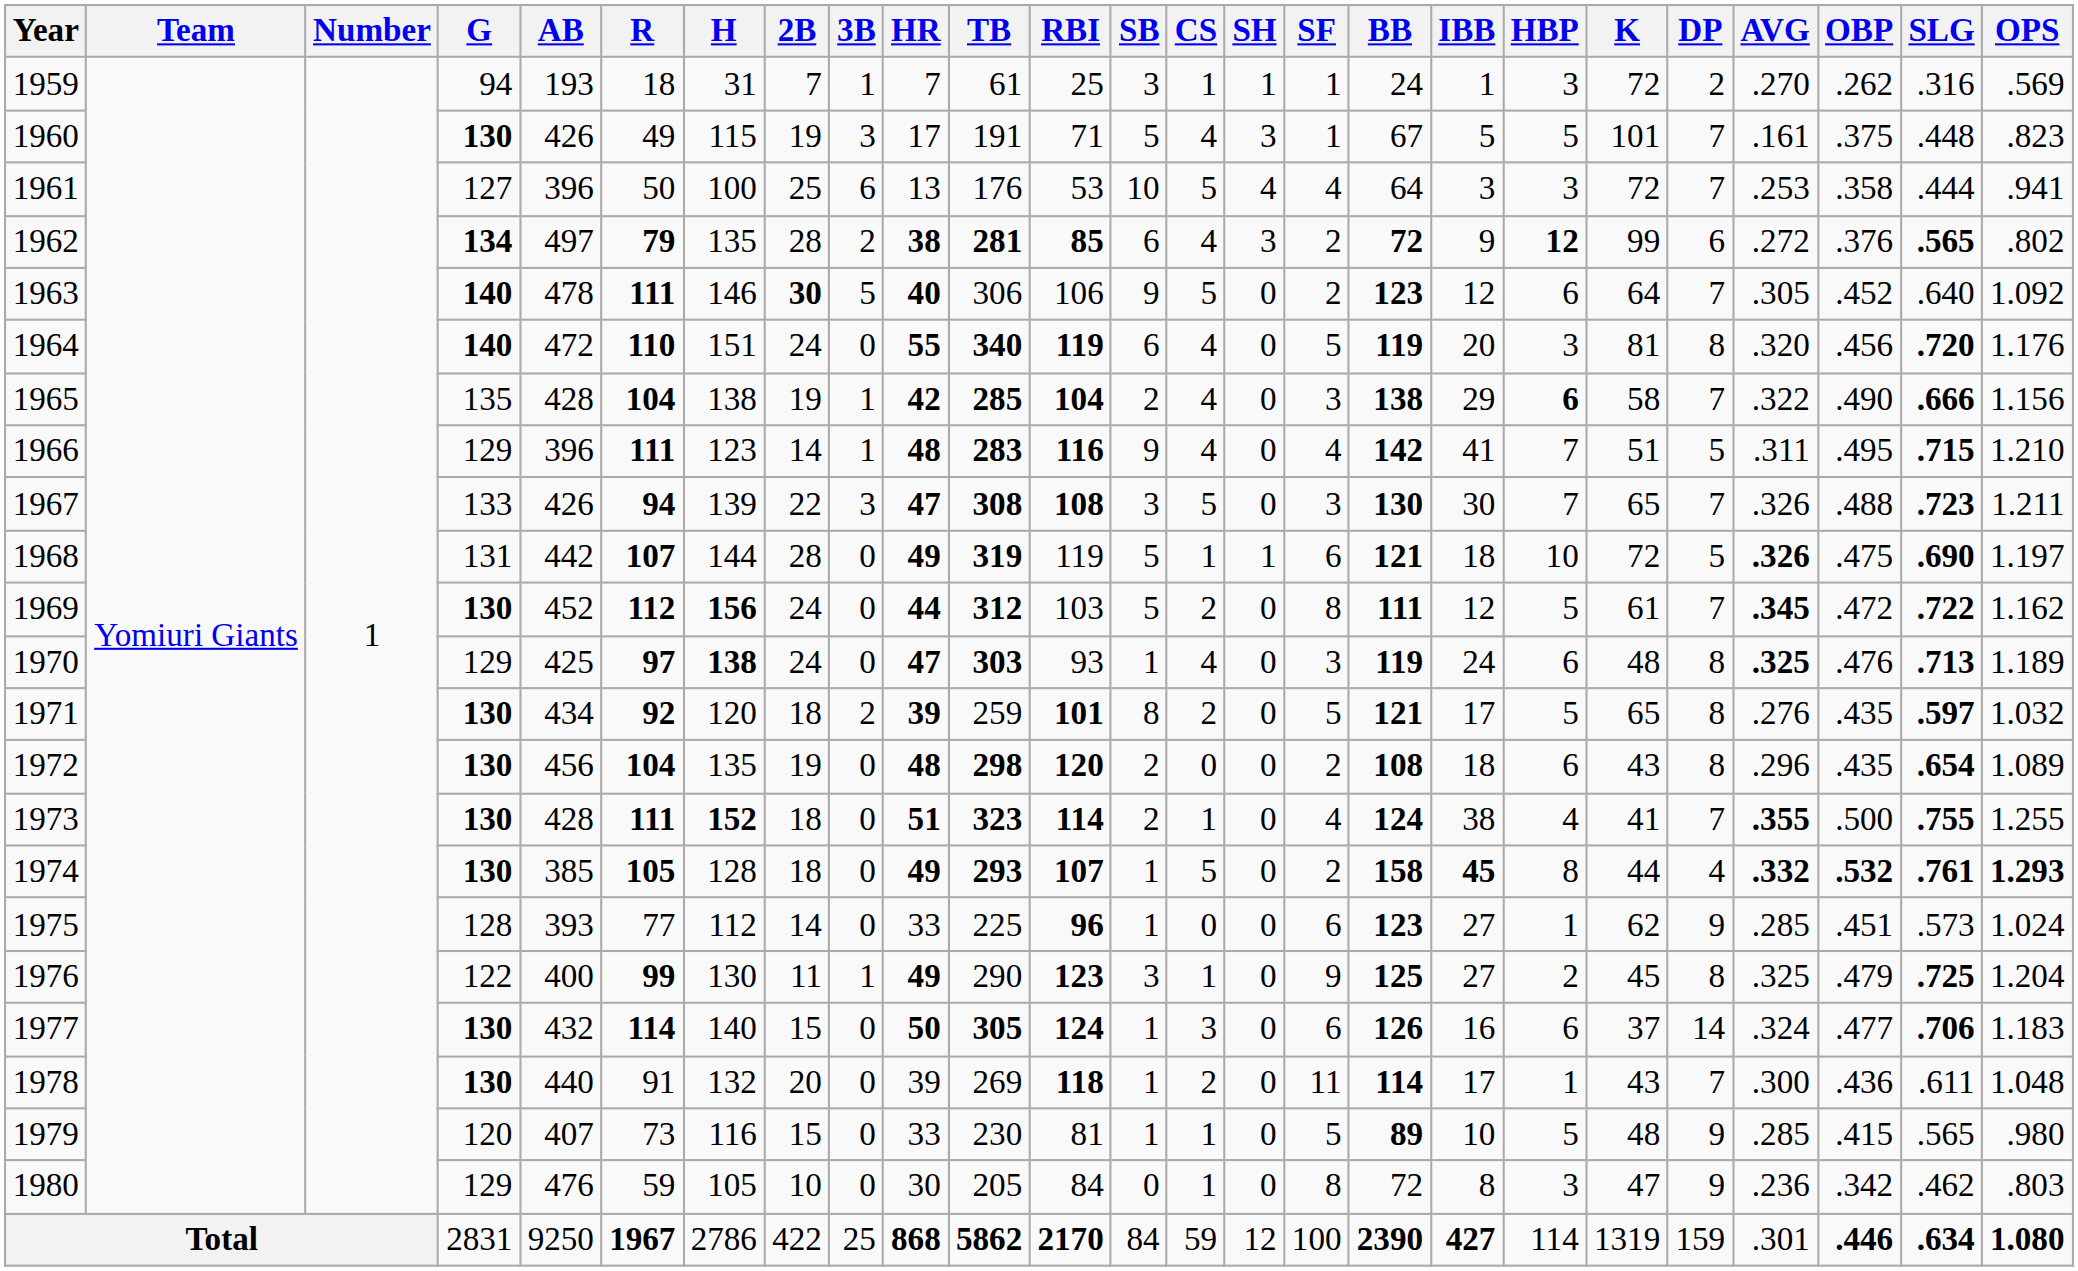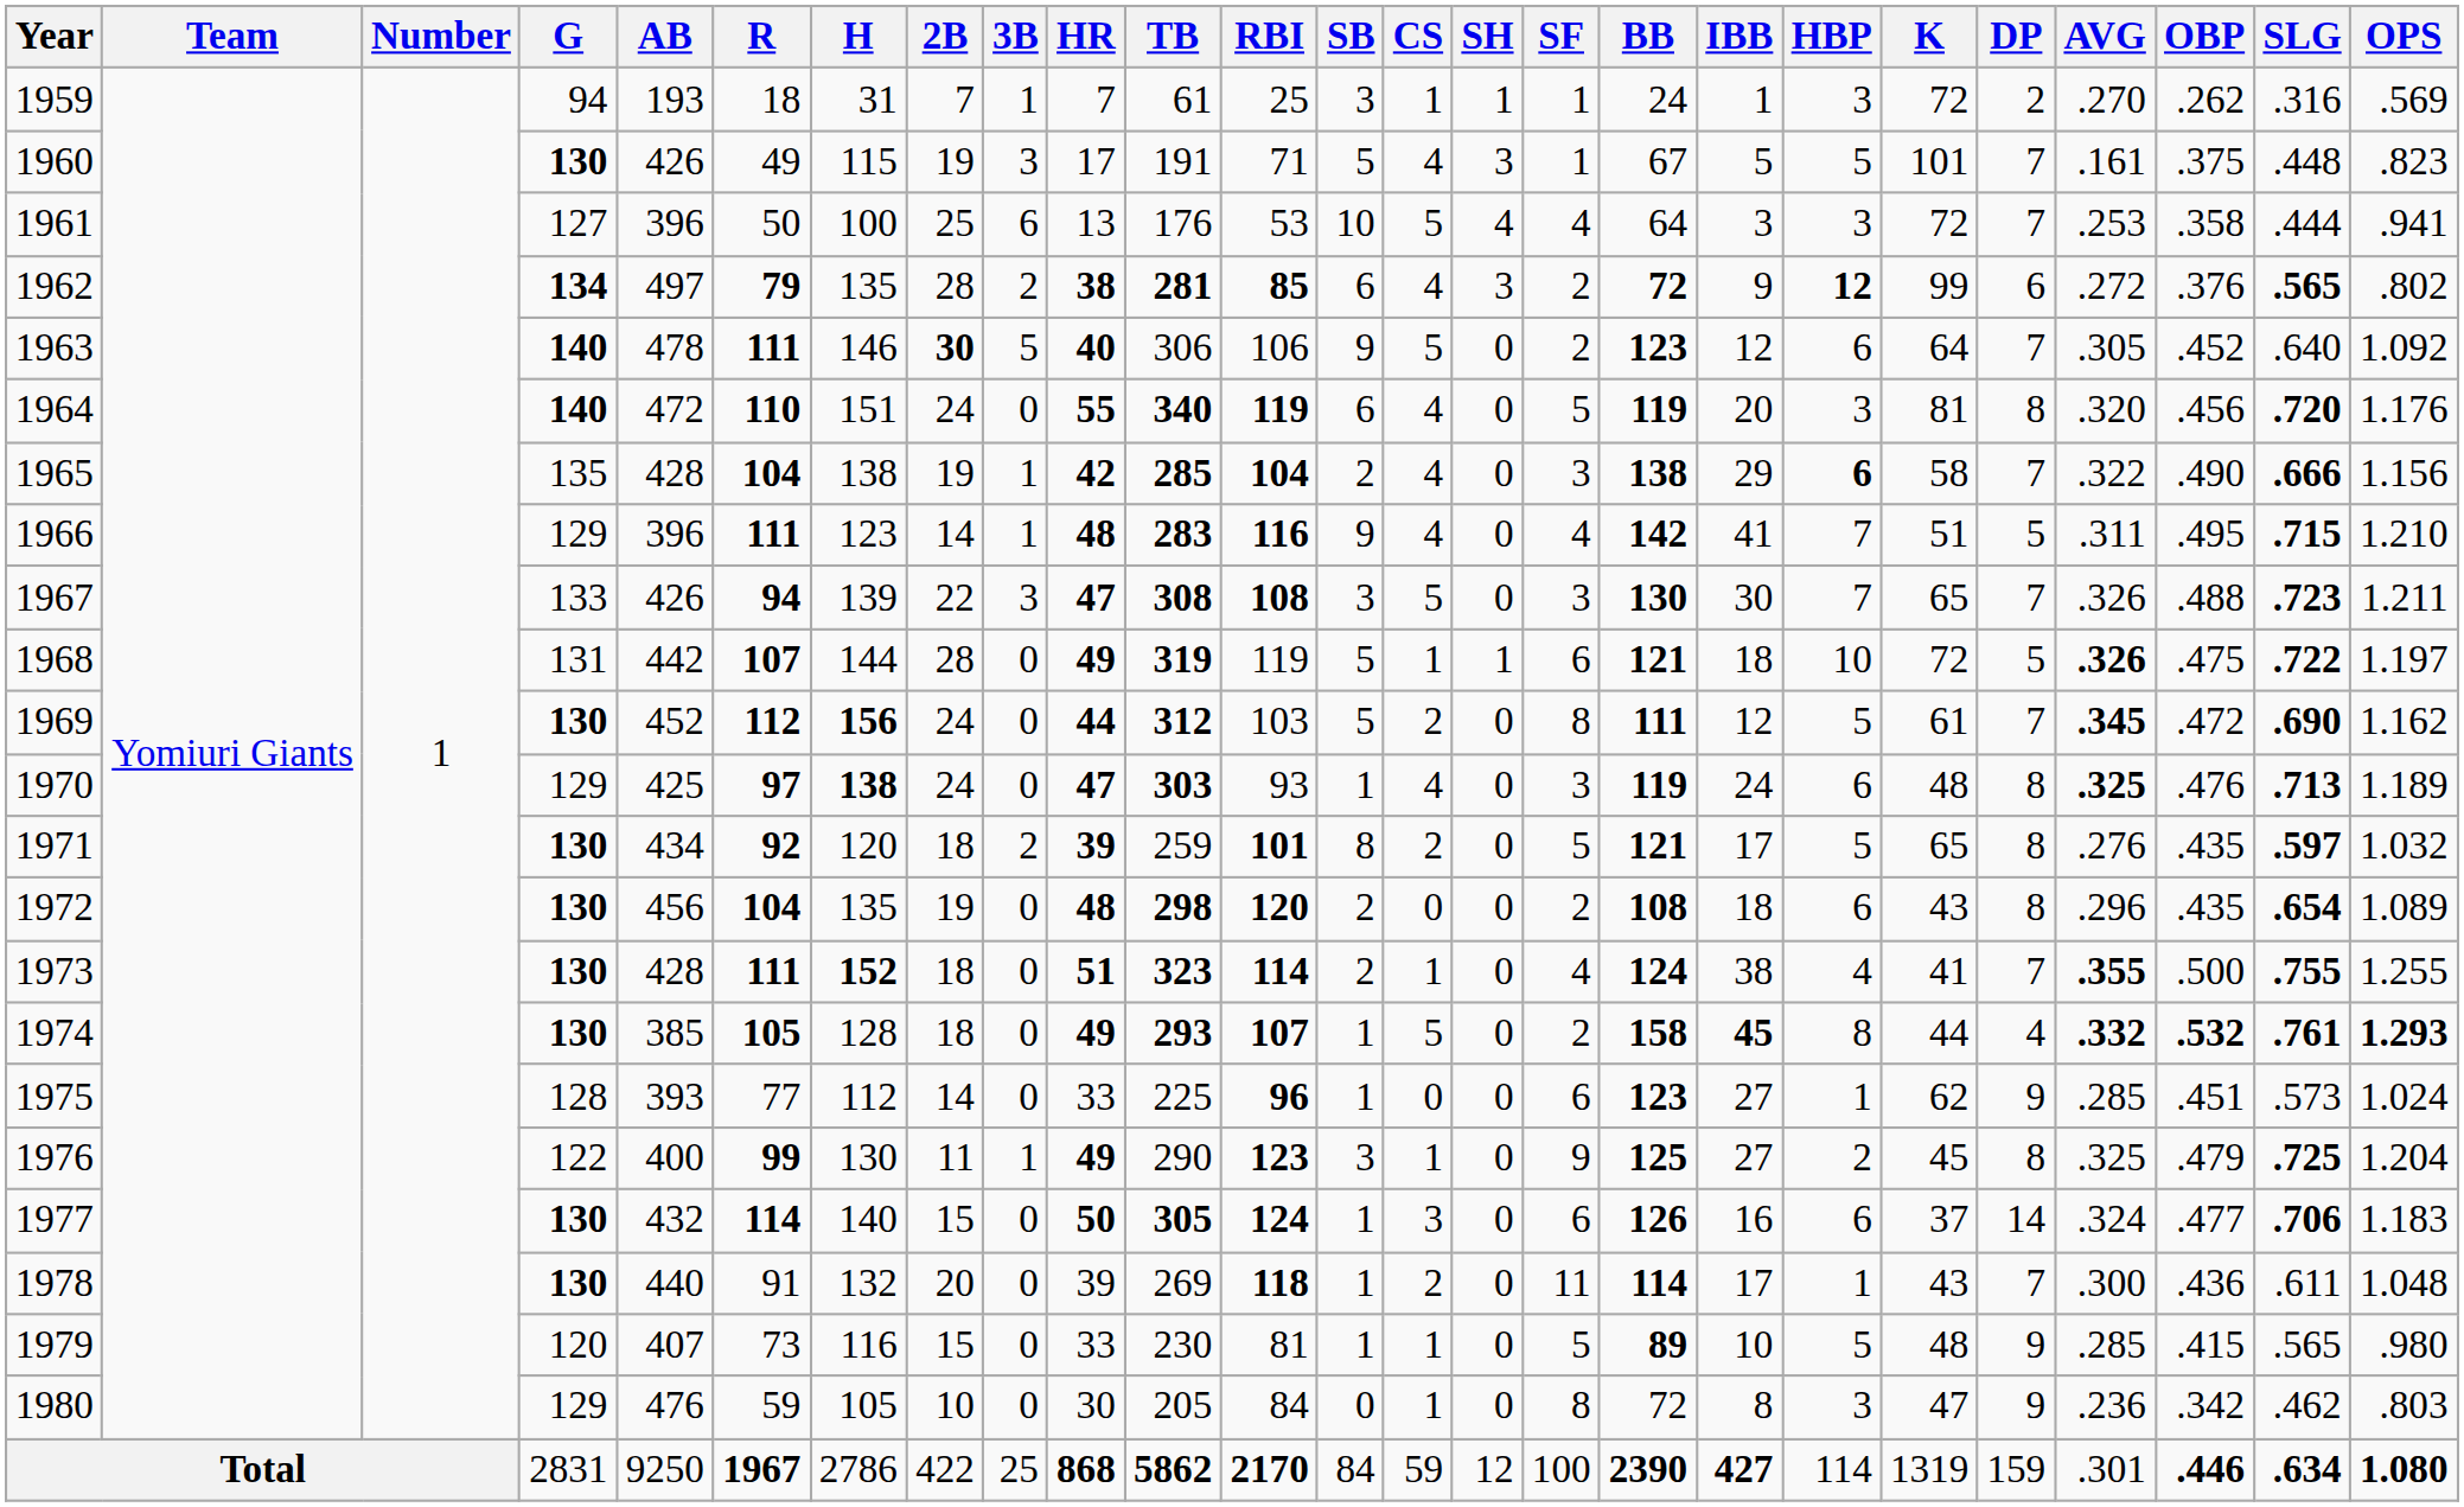1968 | SLG: .690 -> .722
1969 | SLG: .722 -> .690
